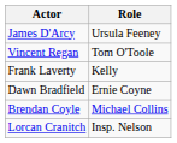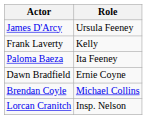- row: Vincent Regan | Tom O'Toole
+ row: Paloma Baeza | Ita Feeney
